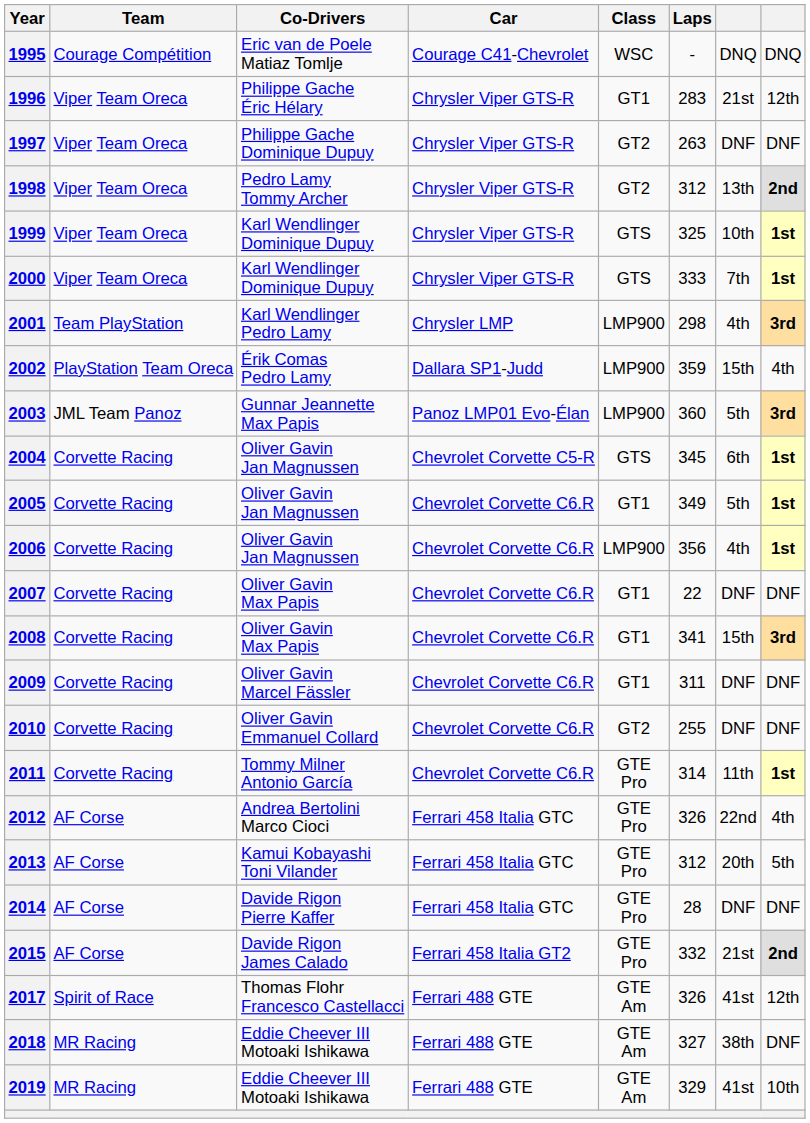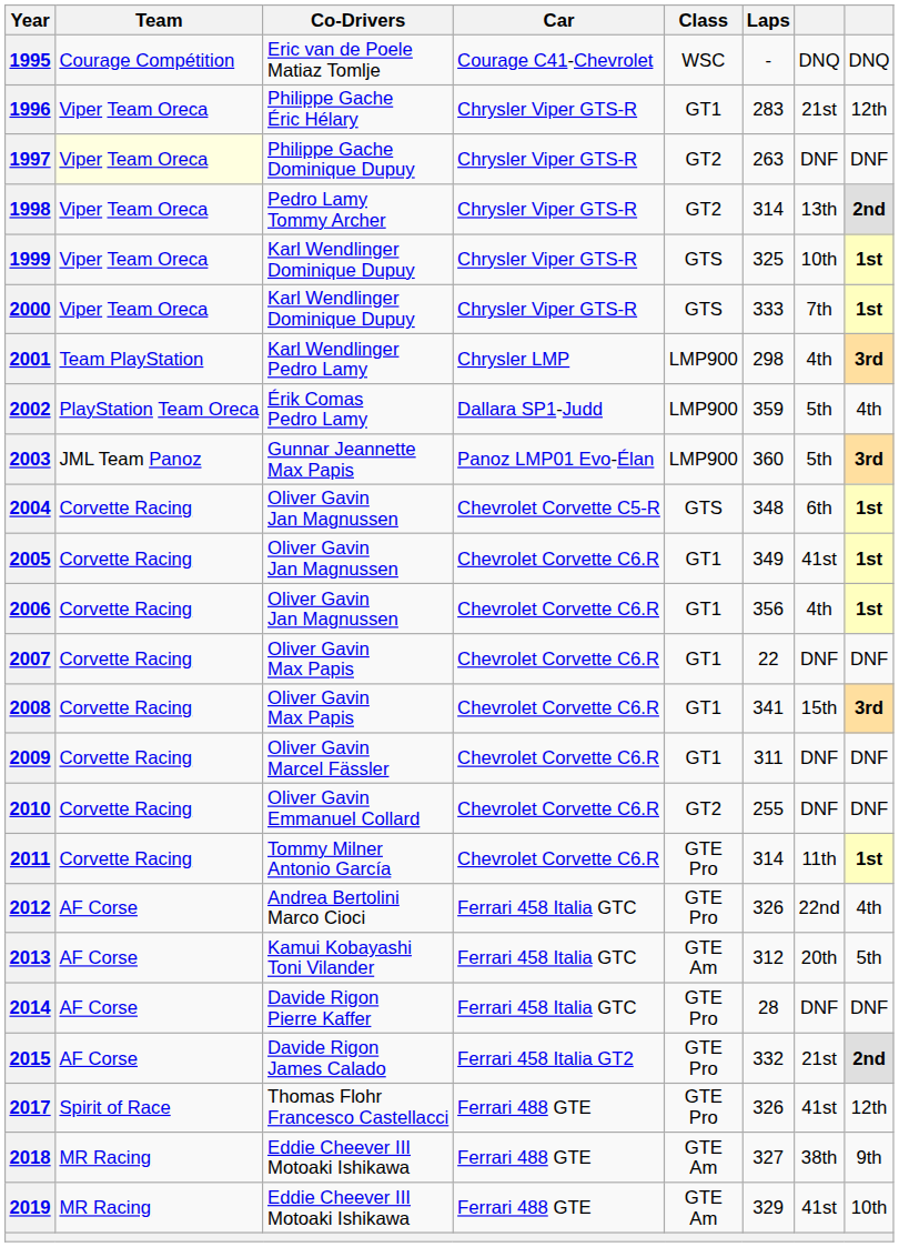1997 | Team: no background -> lightyellow background
1998 | Laps: 312 -> 314
2002 | column 7: 15th -> 5th
2004 | Laps: 345 -> 348
2005 | column 7: 5th -> 41st
2006 | Class: LMP900 -> GT1
2013 | Class: GTE Pro -> GTE Am
2017 | Class: GTE Am -> GTE Pro
2018 | column 8: DNF -> 9th
